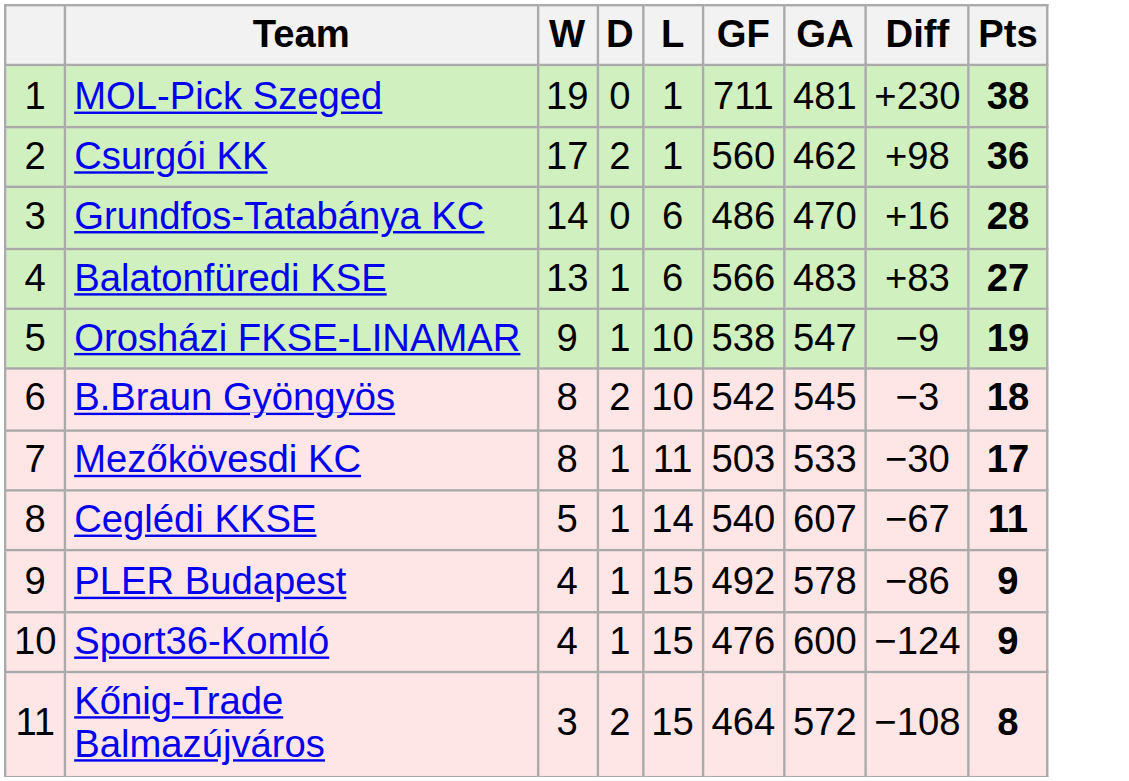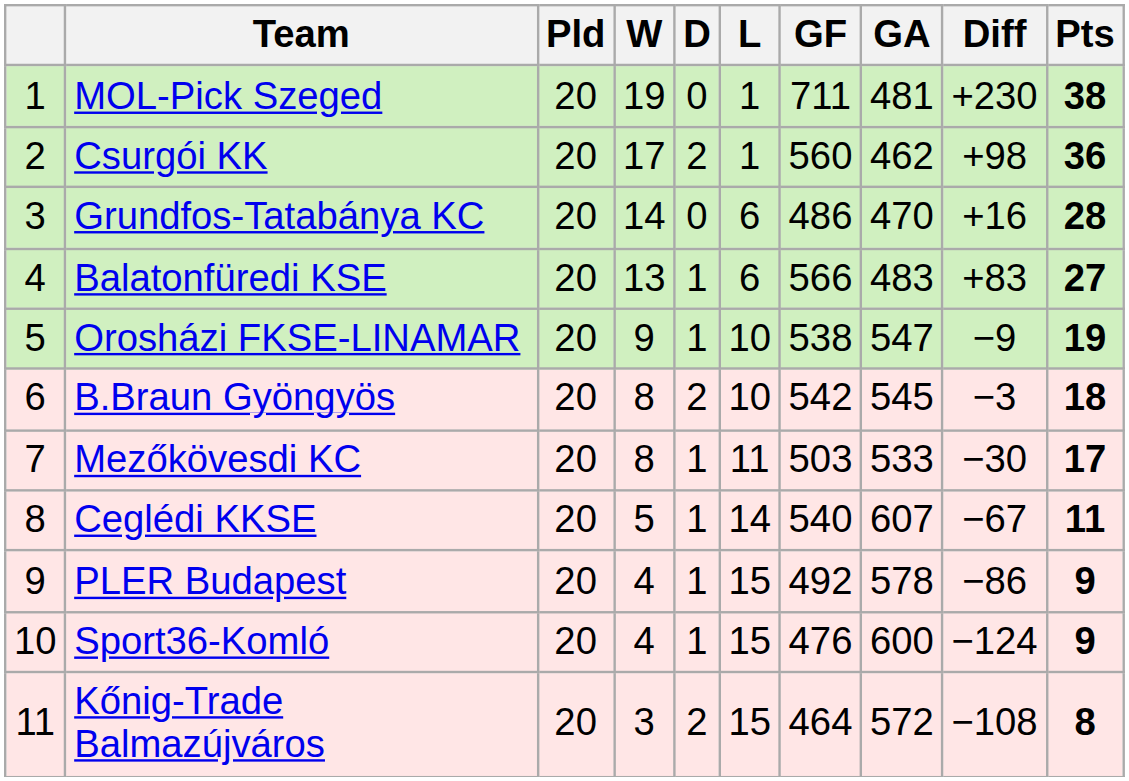+ column: Pld | 20 | 20 | 20 | 20 | 20 | 20 | 20 | 20 | 20 | 20 | 20
